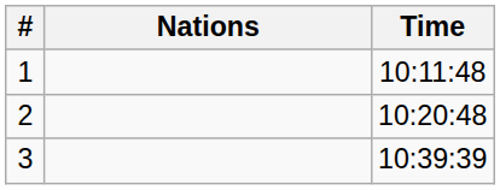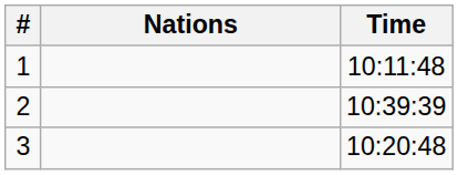2 | Time: 10:20:48 -> 10:39:39
3 | Time: 10:39:39 -> 10:20:48
